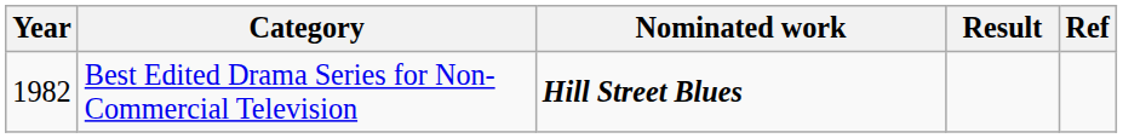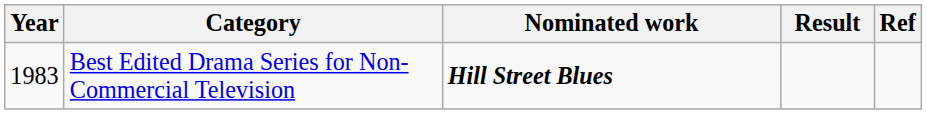Best Edited Drama Series for Non-Commercial Television | Year: 1982 -> 1983
